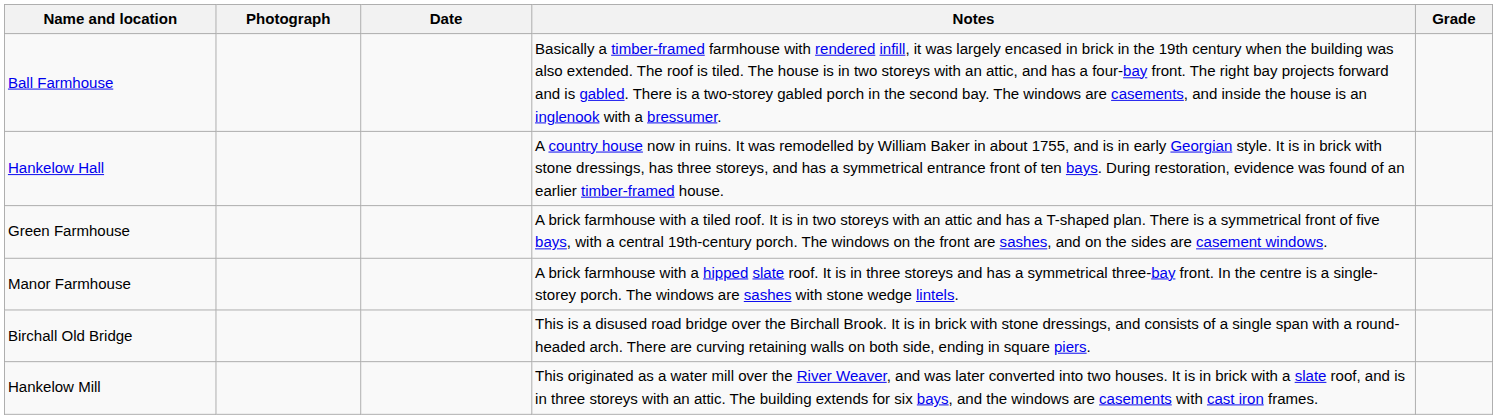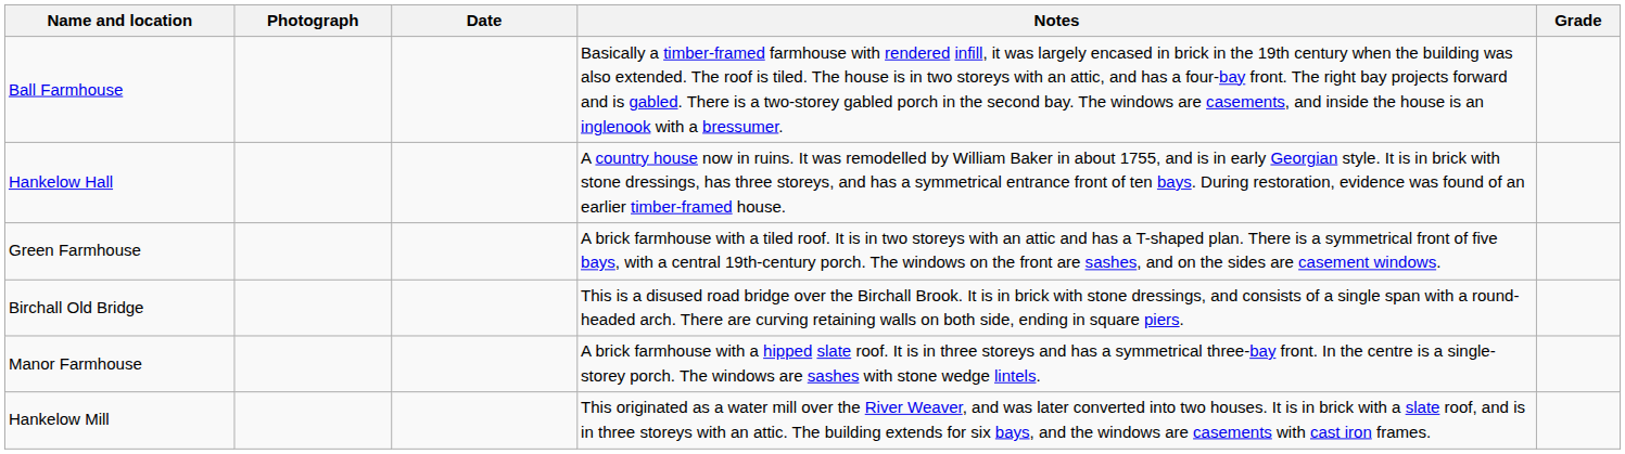rows swapped: Manor Farmhouse <-> Birchall Old Bridge
